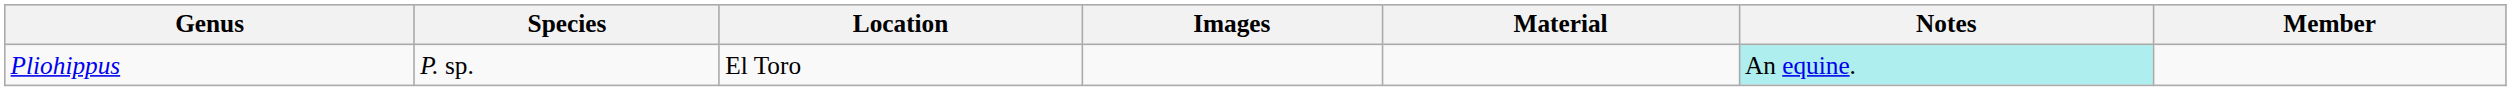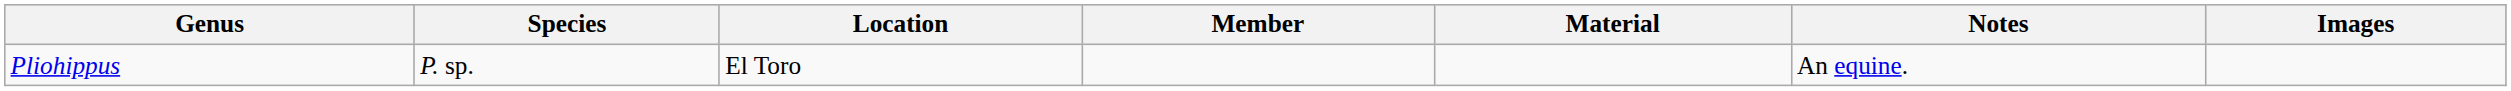columns swapped: Member <-> Images
Pliohippus | Notes: paleturquoise background -> no background
